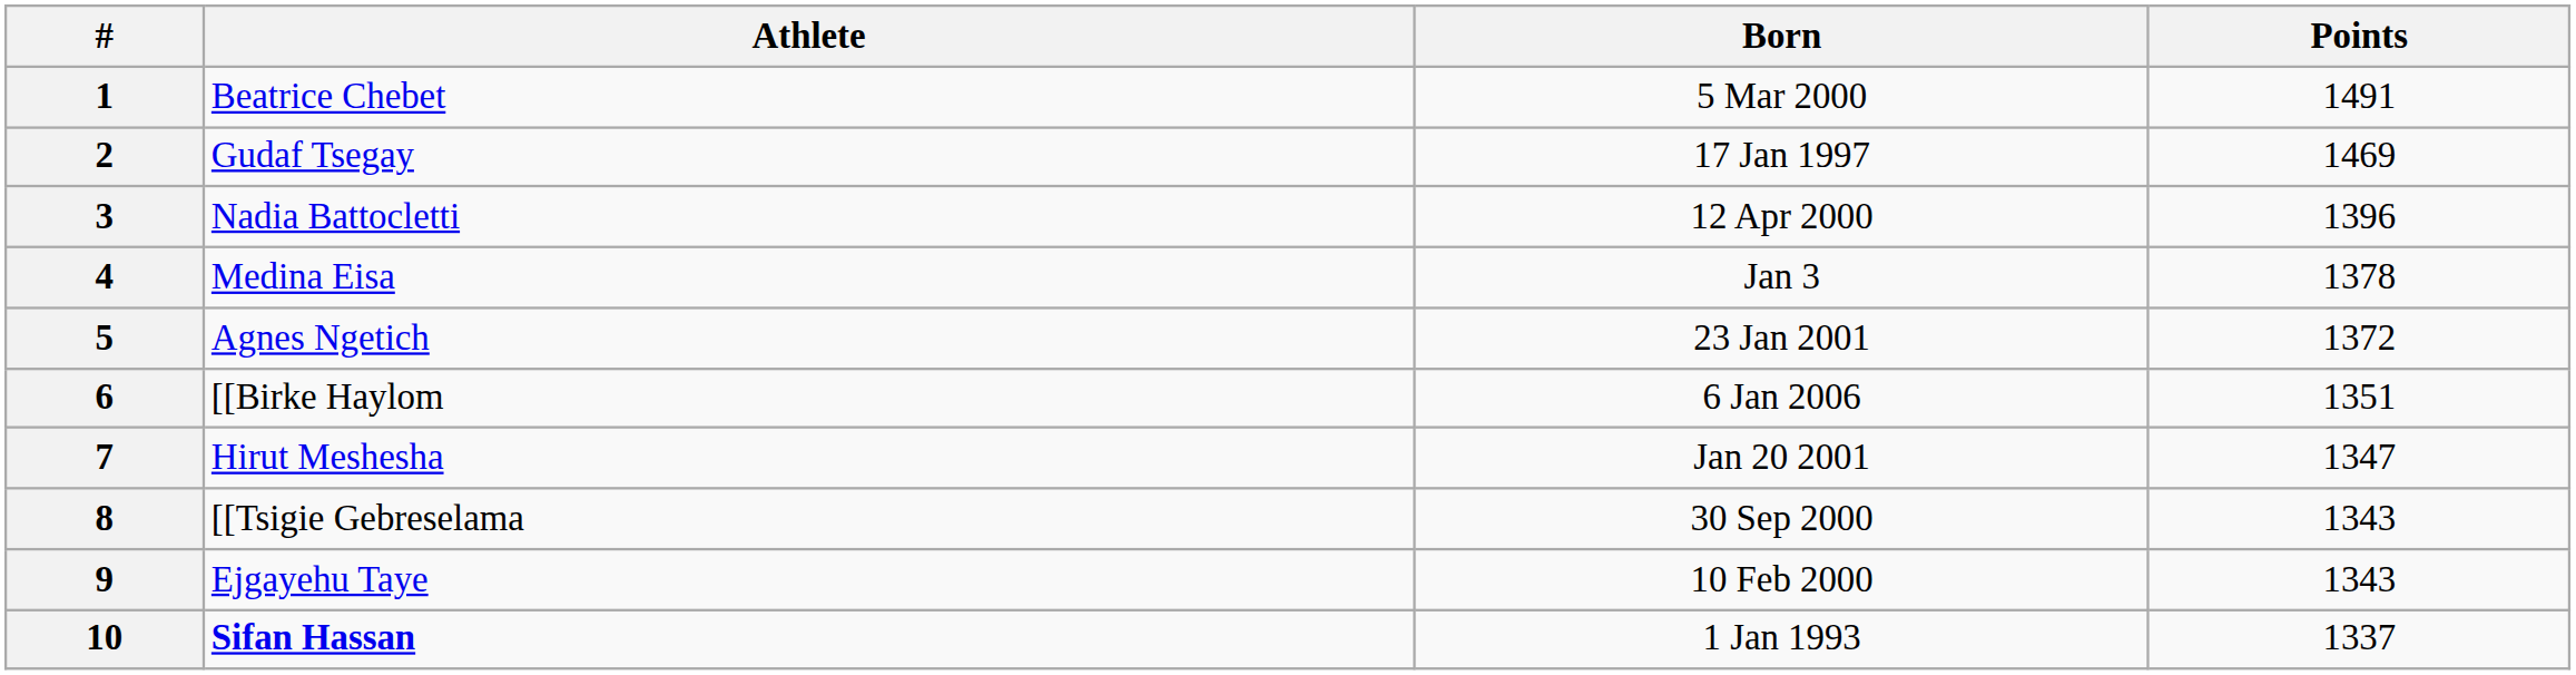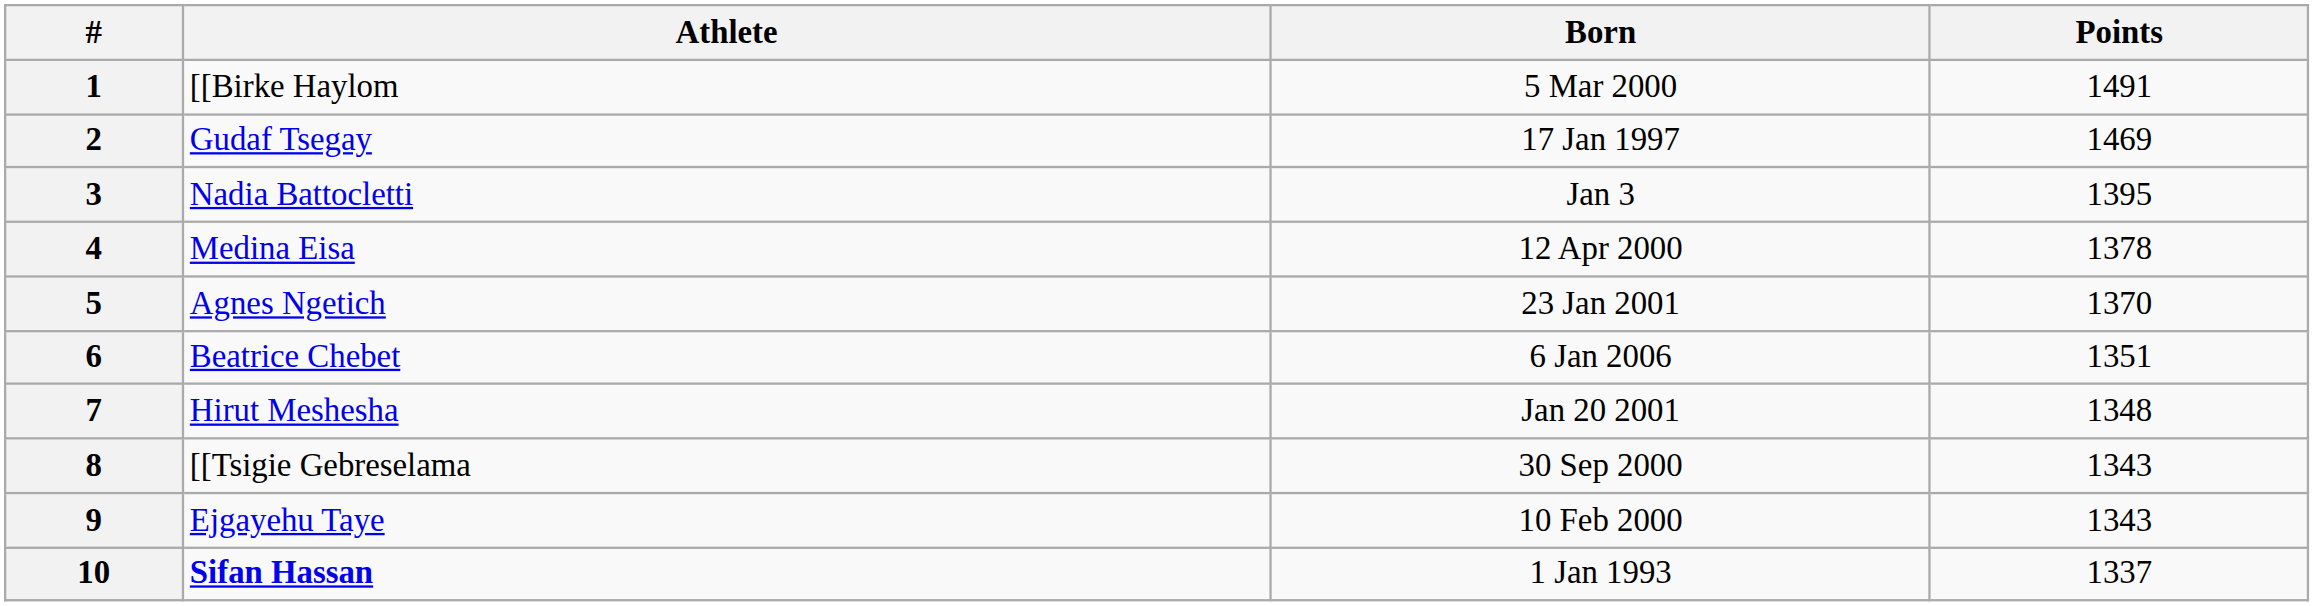1 | Athlete: Beatrice Chebet -> [[Birke Haylom
3 | Born: 12 Apr 2000 -> Jan 3
3 | Points: 1396 -> 1395
4 | Born: Jan 3 -> 12 Apr 2000
5 | Points: 1372 -> 1370
6 | Athlete: [[Birke Haylom -> Beatrice Chebet
7 | Points: 1347 -> 1348
